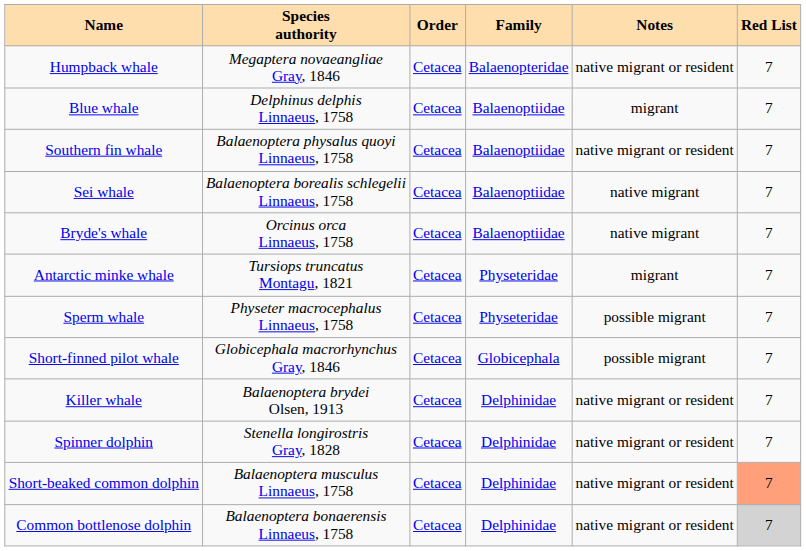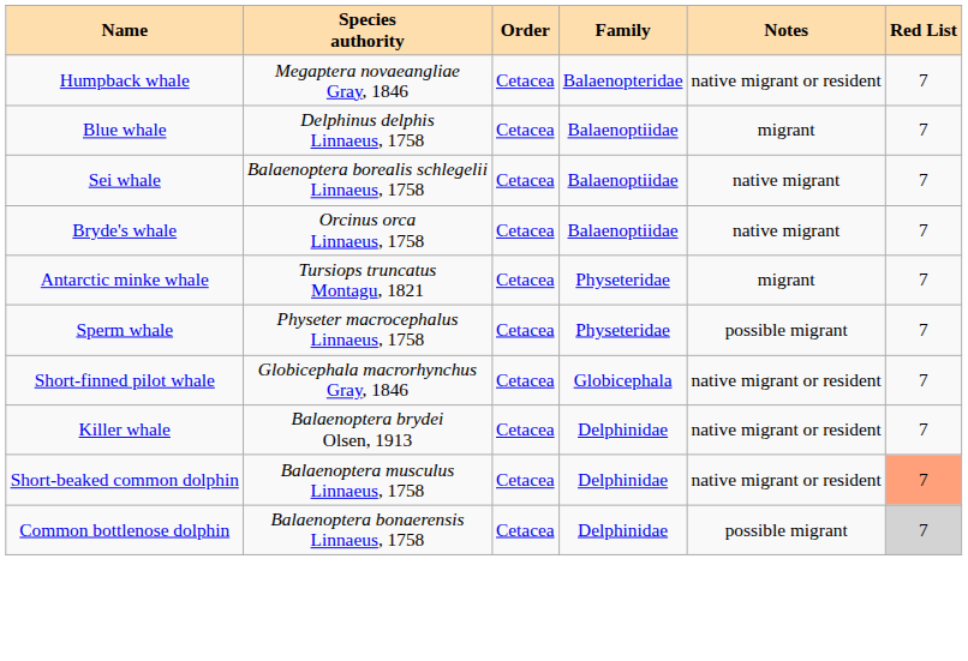- row: Southern fin whale | Balaenoptera physalus quoyi Linnaeus, 1758 | Cetacea | Balaenoptiidae | native migrant or resident | 7
Short-finned pilot whale | Notes: possible migrant -> native migrant or resident
- row: Spinner dolphin | Stenella longirostris Gray, 1828 | Cetacea | Delphinidae | native migrant or resident | 7
Common bottlenose dolphin | Notes: native migrant or resident -> possible migrant
